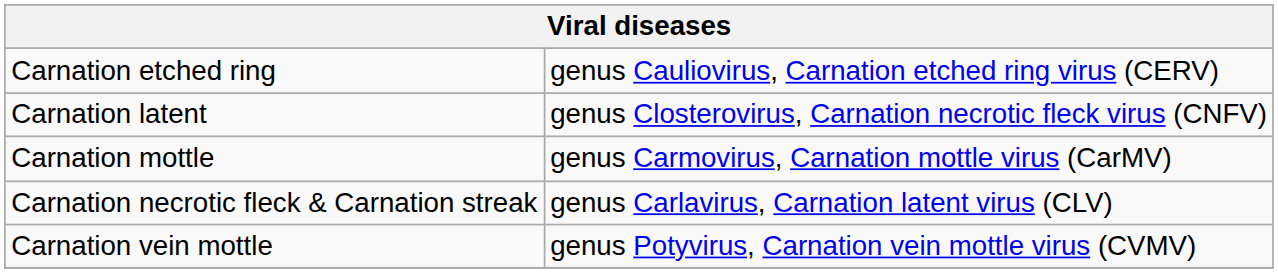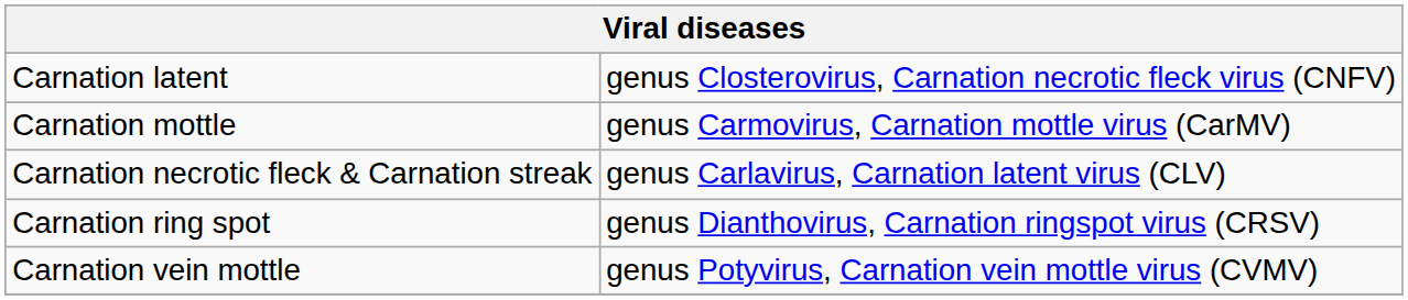- row: Carnation etched ring | genus Cauliovirus, Carnation etched ring virus (CERV)
+ row: Carnation ring spot | genus Dianthovirus, Carnation ringspot virus (CRSV)
